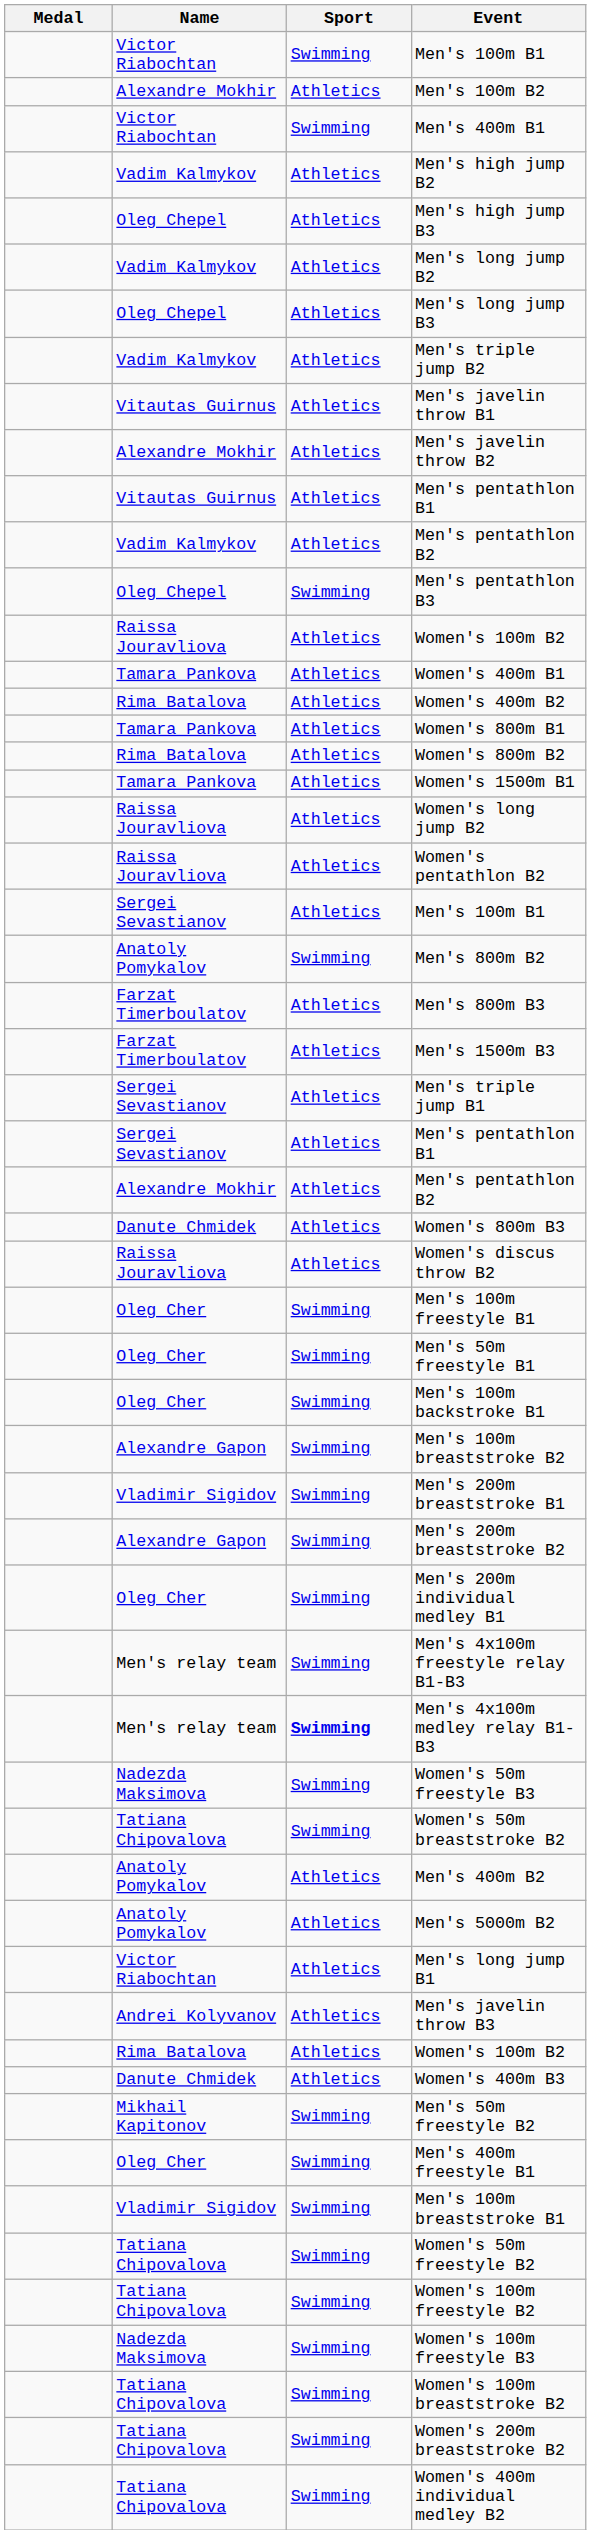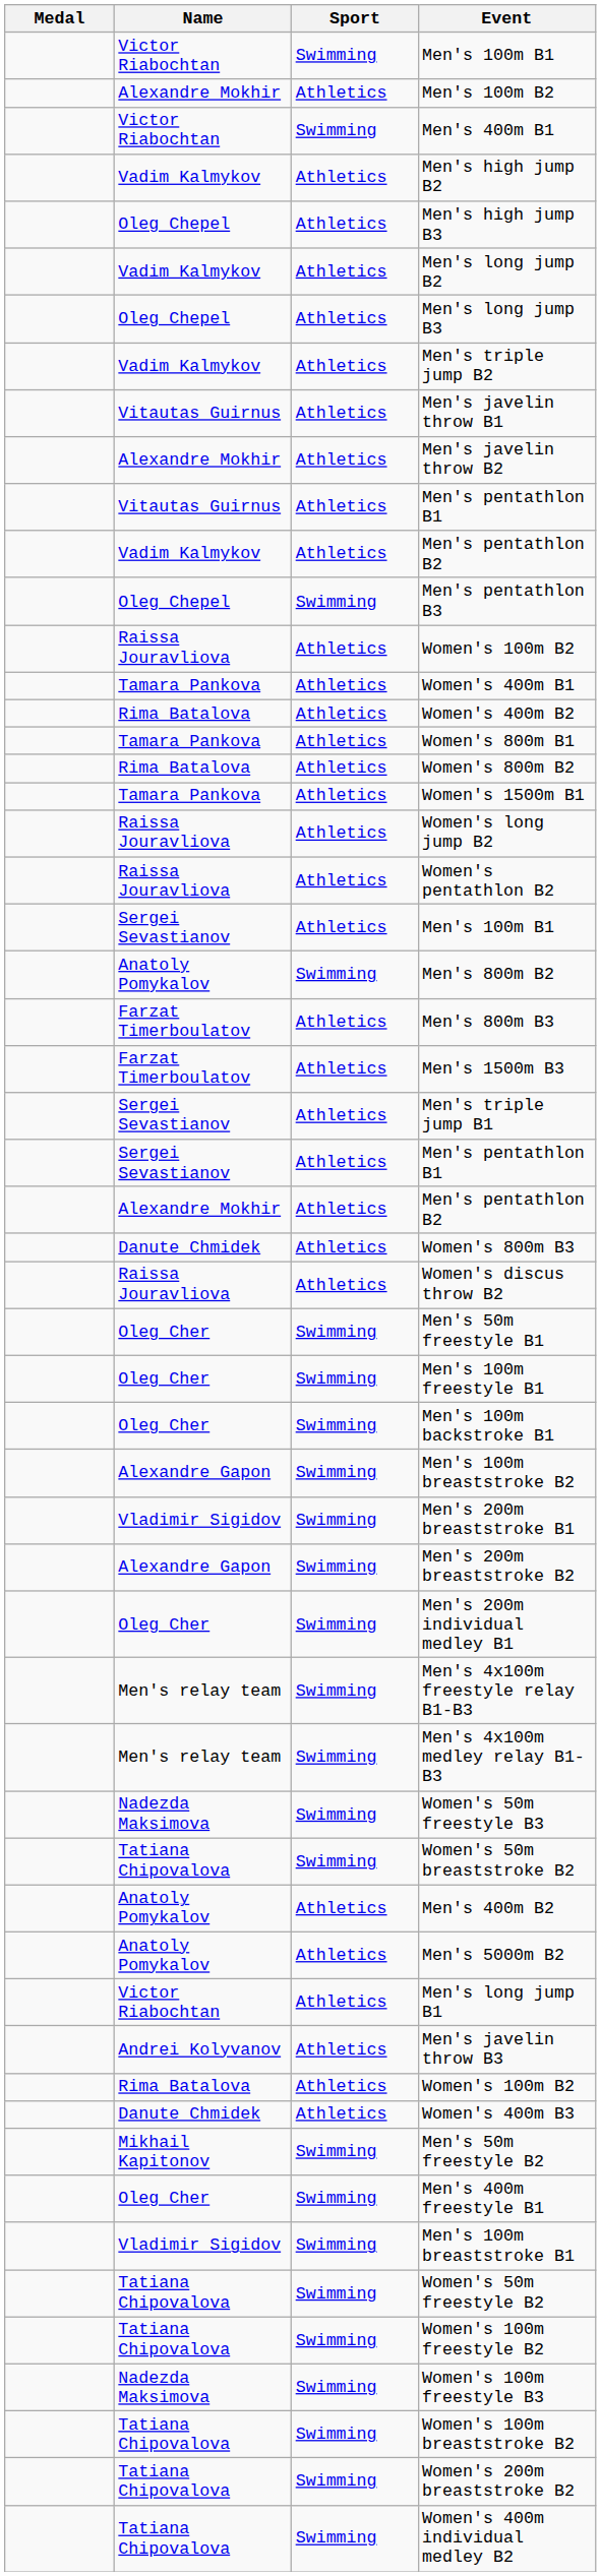rows swapped: Men's 50m freestyle B1 <-> Men's 100m freestyle B1
Men's 4x100m medley relay B1-B3 | Sport: bold -> normal
